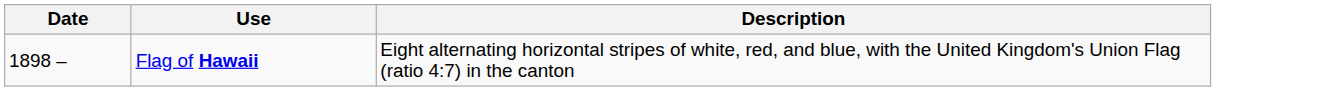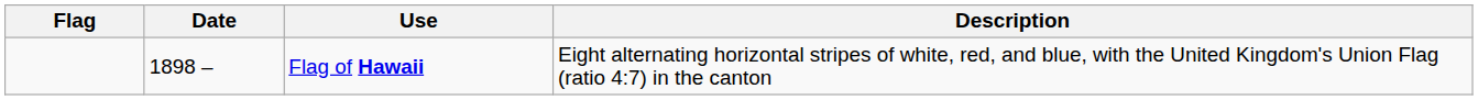+ column: Flag
